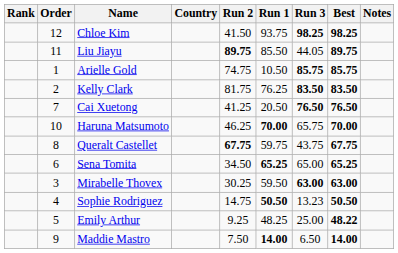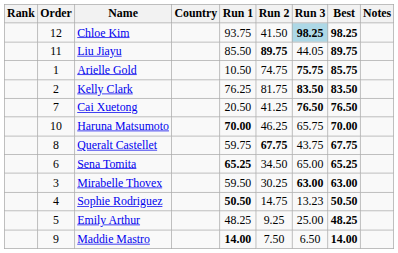columns swapped: Run 1 <-> Run 2
Chloe Kim | Run 3: no background -> lightblue background
Arielle Gold | Run 3: 85.75 -> 75.75
Emily Arthur | Best: 48.22 -> 48.25
